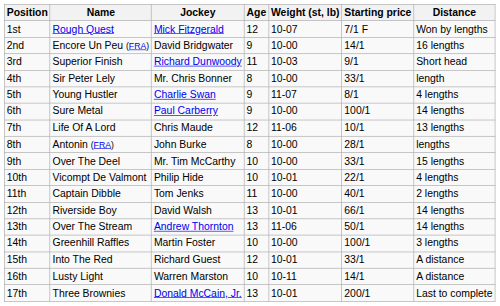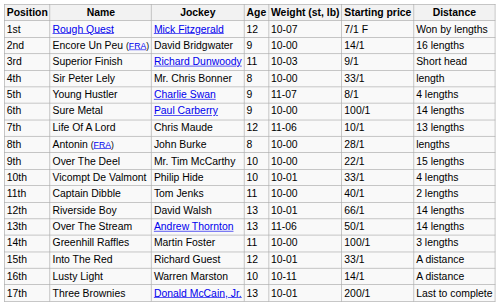9th | Starting price: 33/1 -> 22/1
10th | Starting price: 22/1 -> 33/1
14th | Age: 10 -> 11
